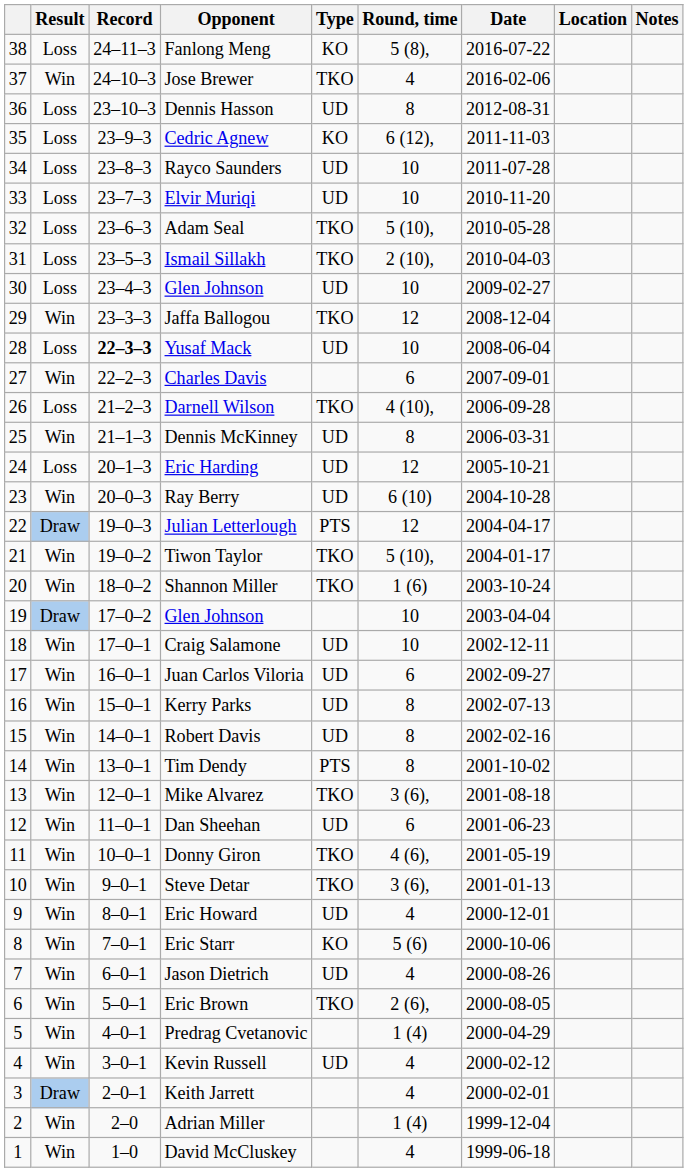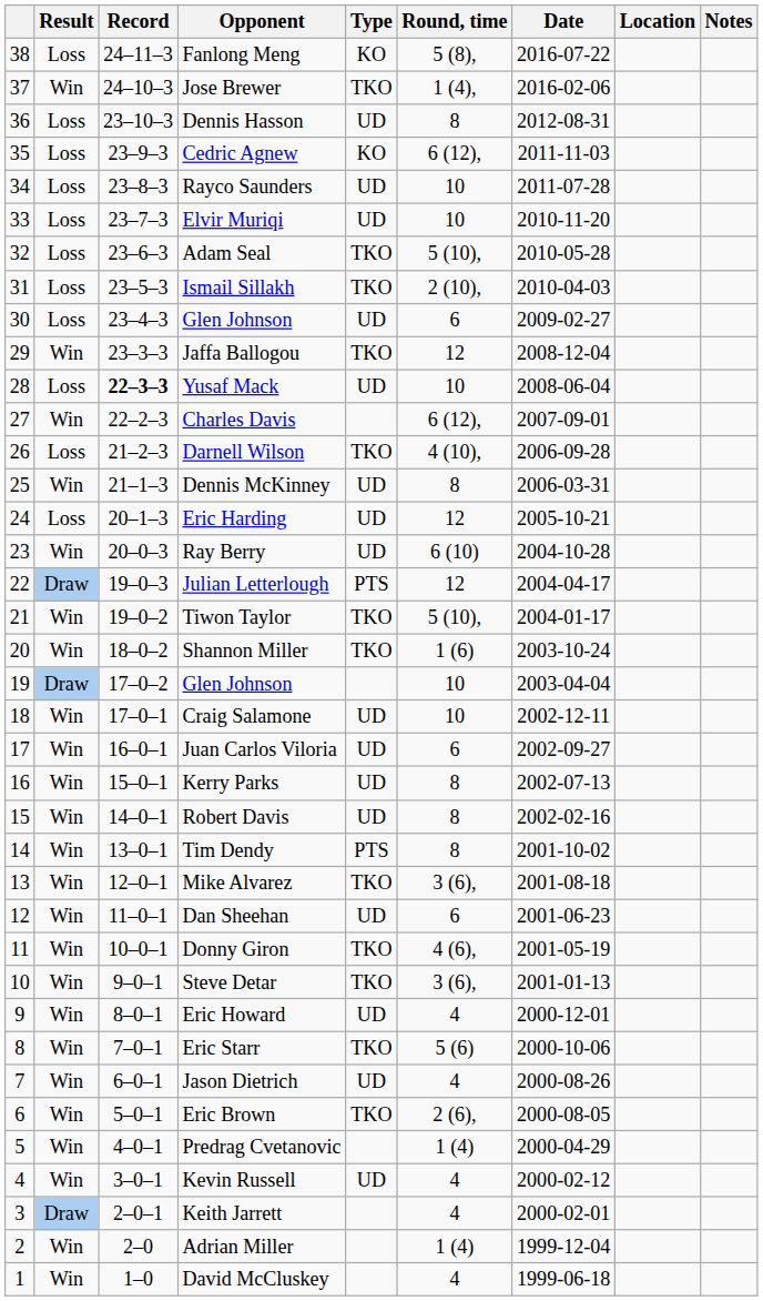Jose Brewer | Round, time: 4 -> 1 (4),
30 / Glen Johnson | Round, time: 10 -> 6
Charles Davis | Round, time: 6 -> 6 (12),
Eric Starr | Type: KO -> TKO
